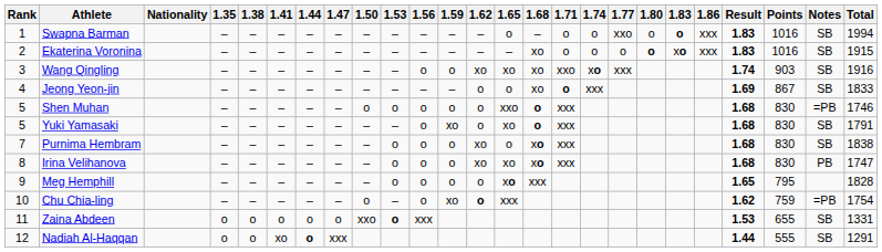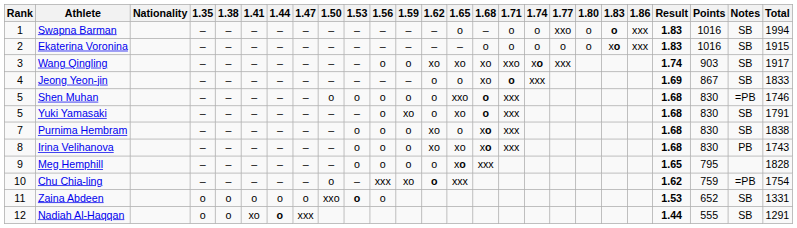Ekaterina Voronina | 1.68: xo -> o
Ekaterina Voronina | 1.80: bold -> normal
Wang Qingling | Total: 1916 -> 1917
Irina Velihanova | Total: 1747 -> 1743
Chu Chia-ling | 1.56: o -> xxx
Zaina Abdeen | 1.56: xxx -> o
Zaina Abdeen | Points: 655 -> 652
